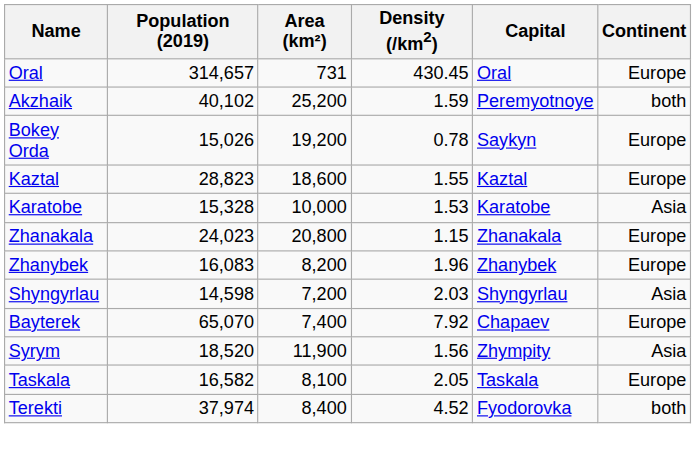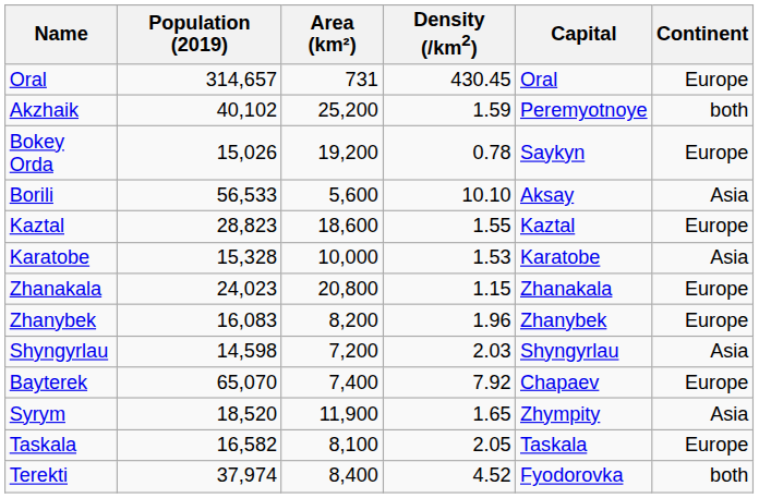+ row: Borili | 56,533 | 5,600 | 10.10 | Aksay | Asia
Syrym | Density (/km2): 1.56 -> 1.65
